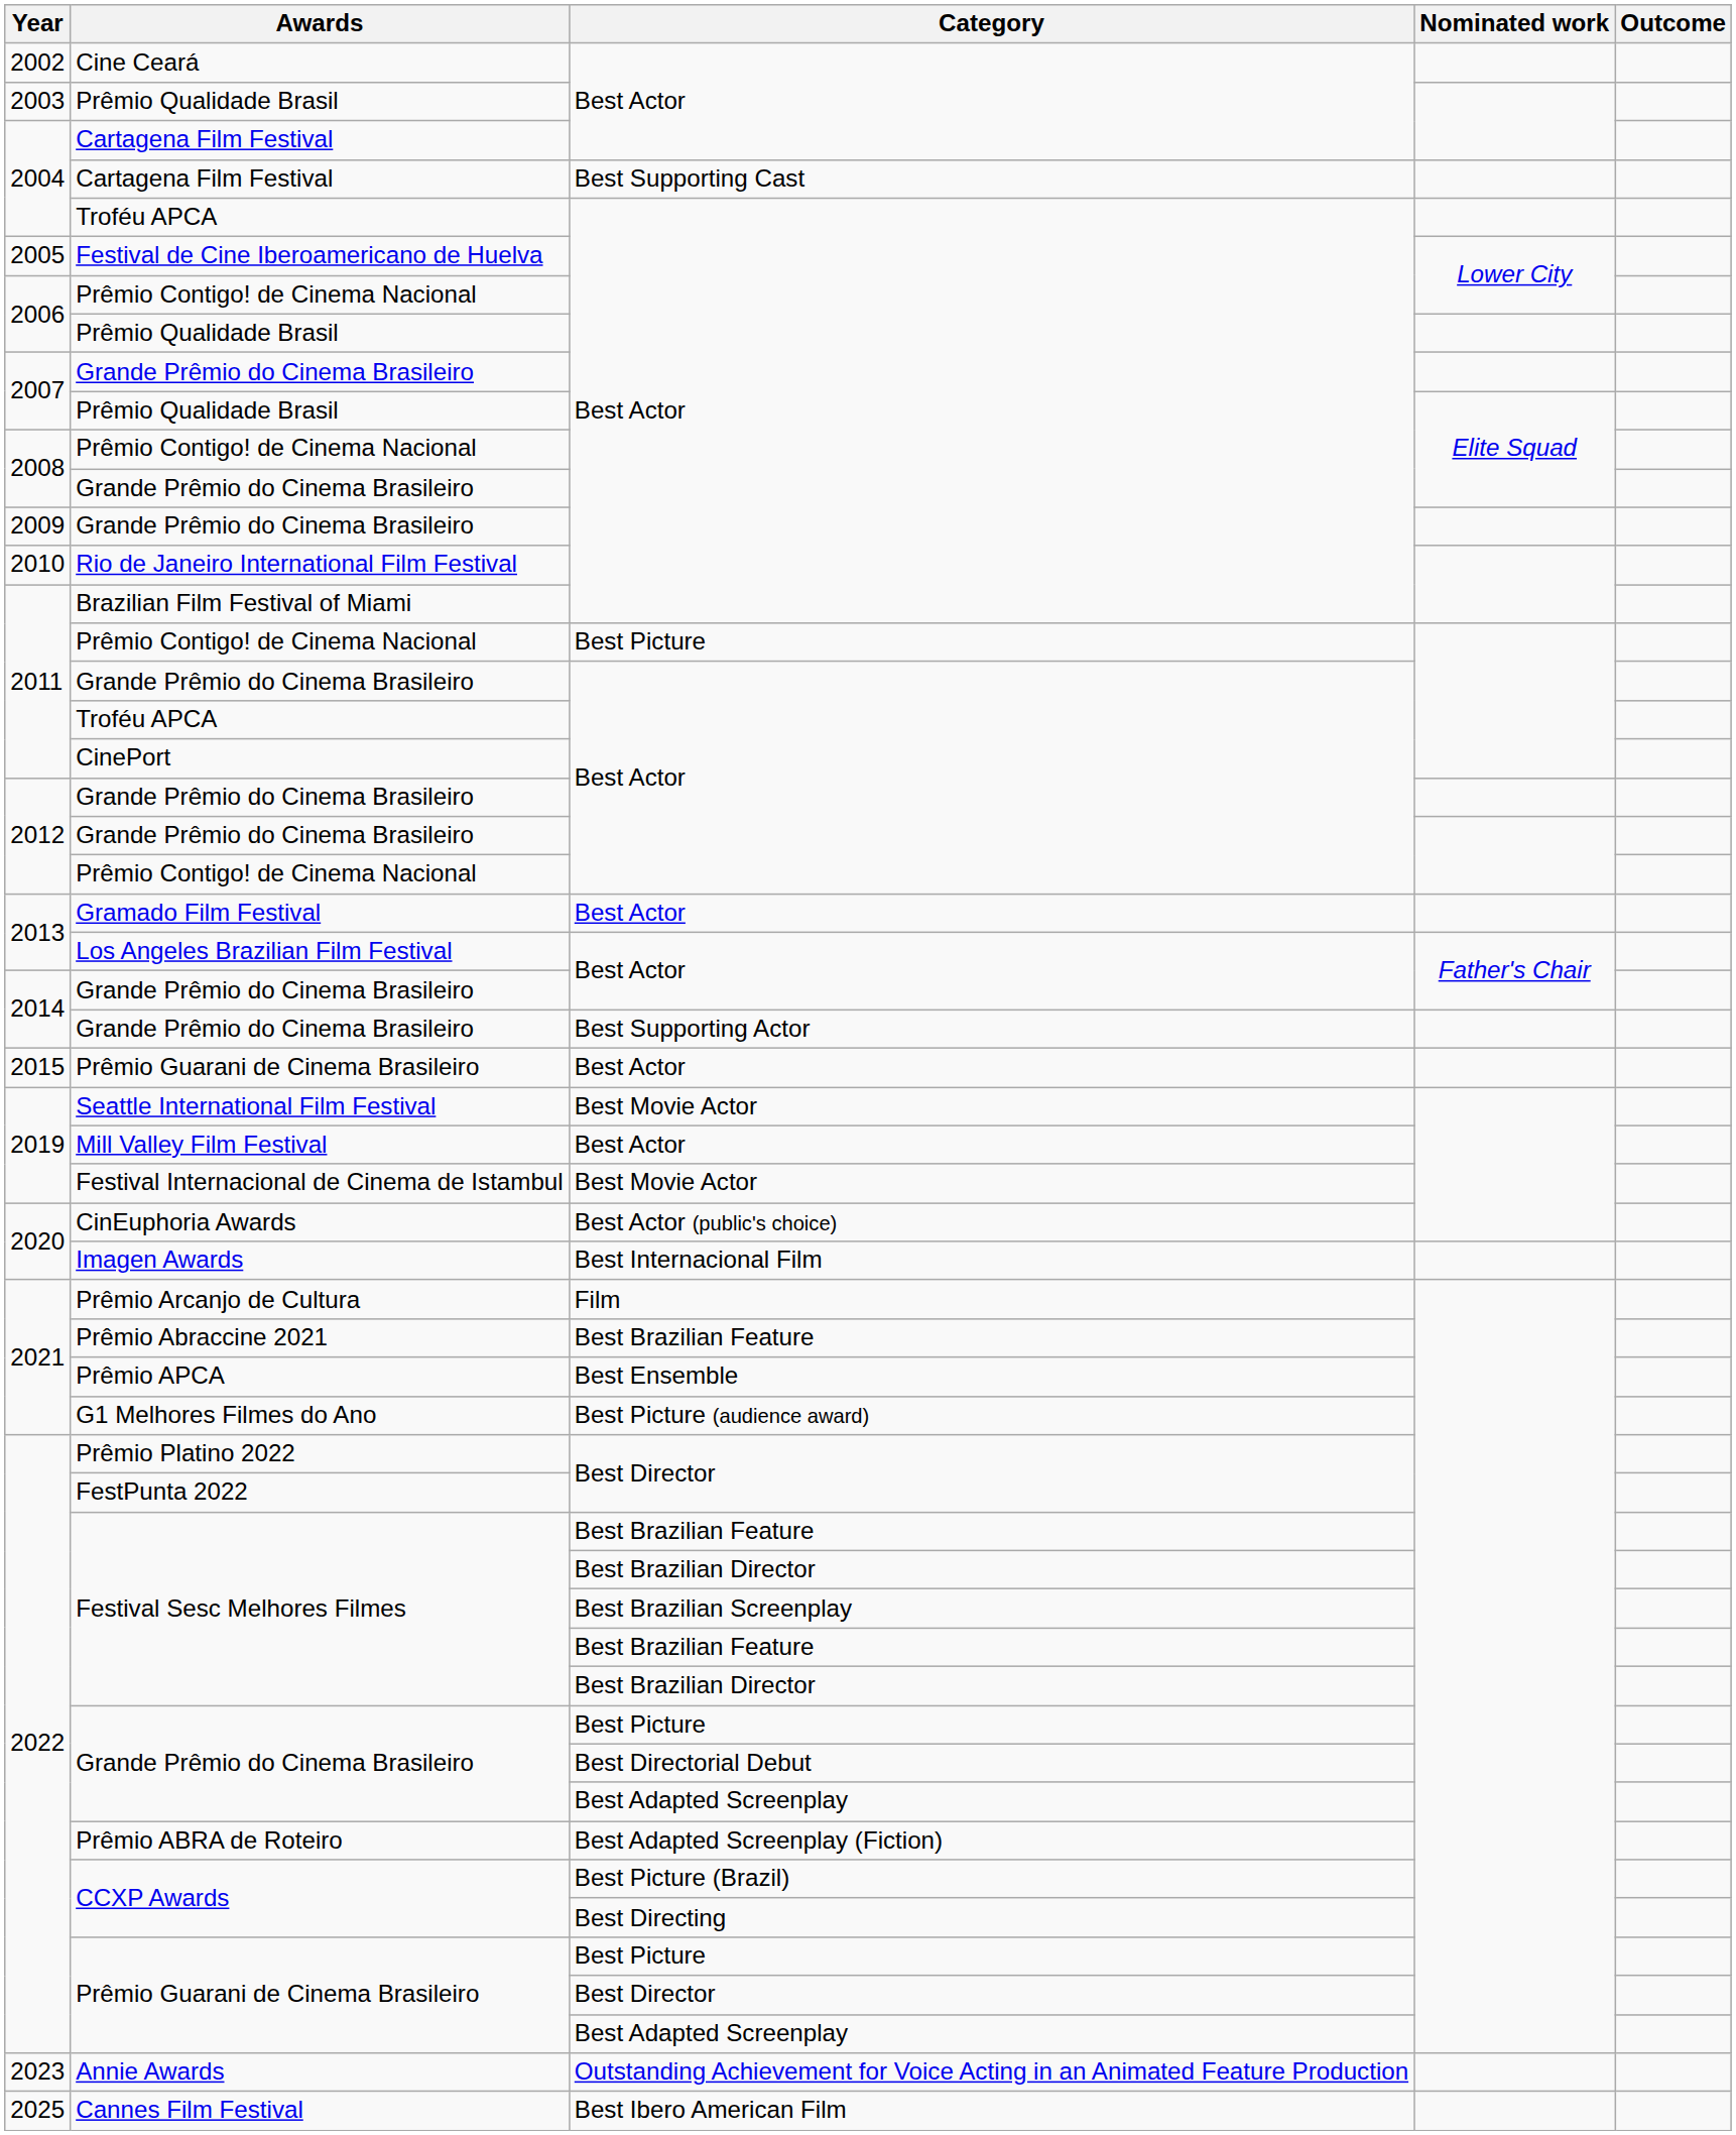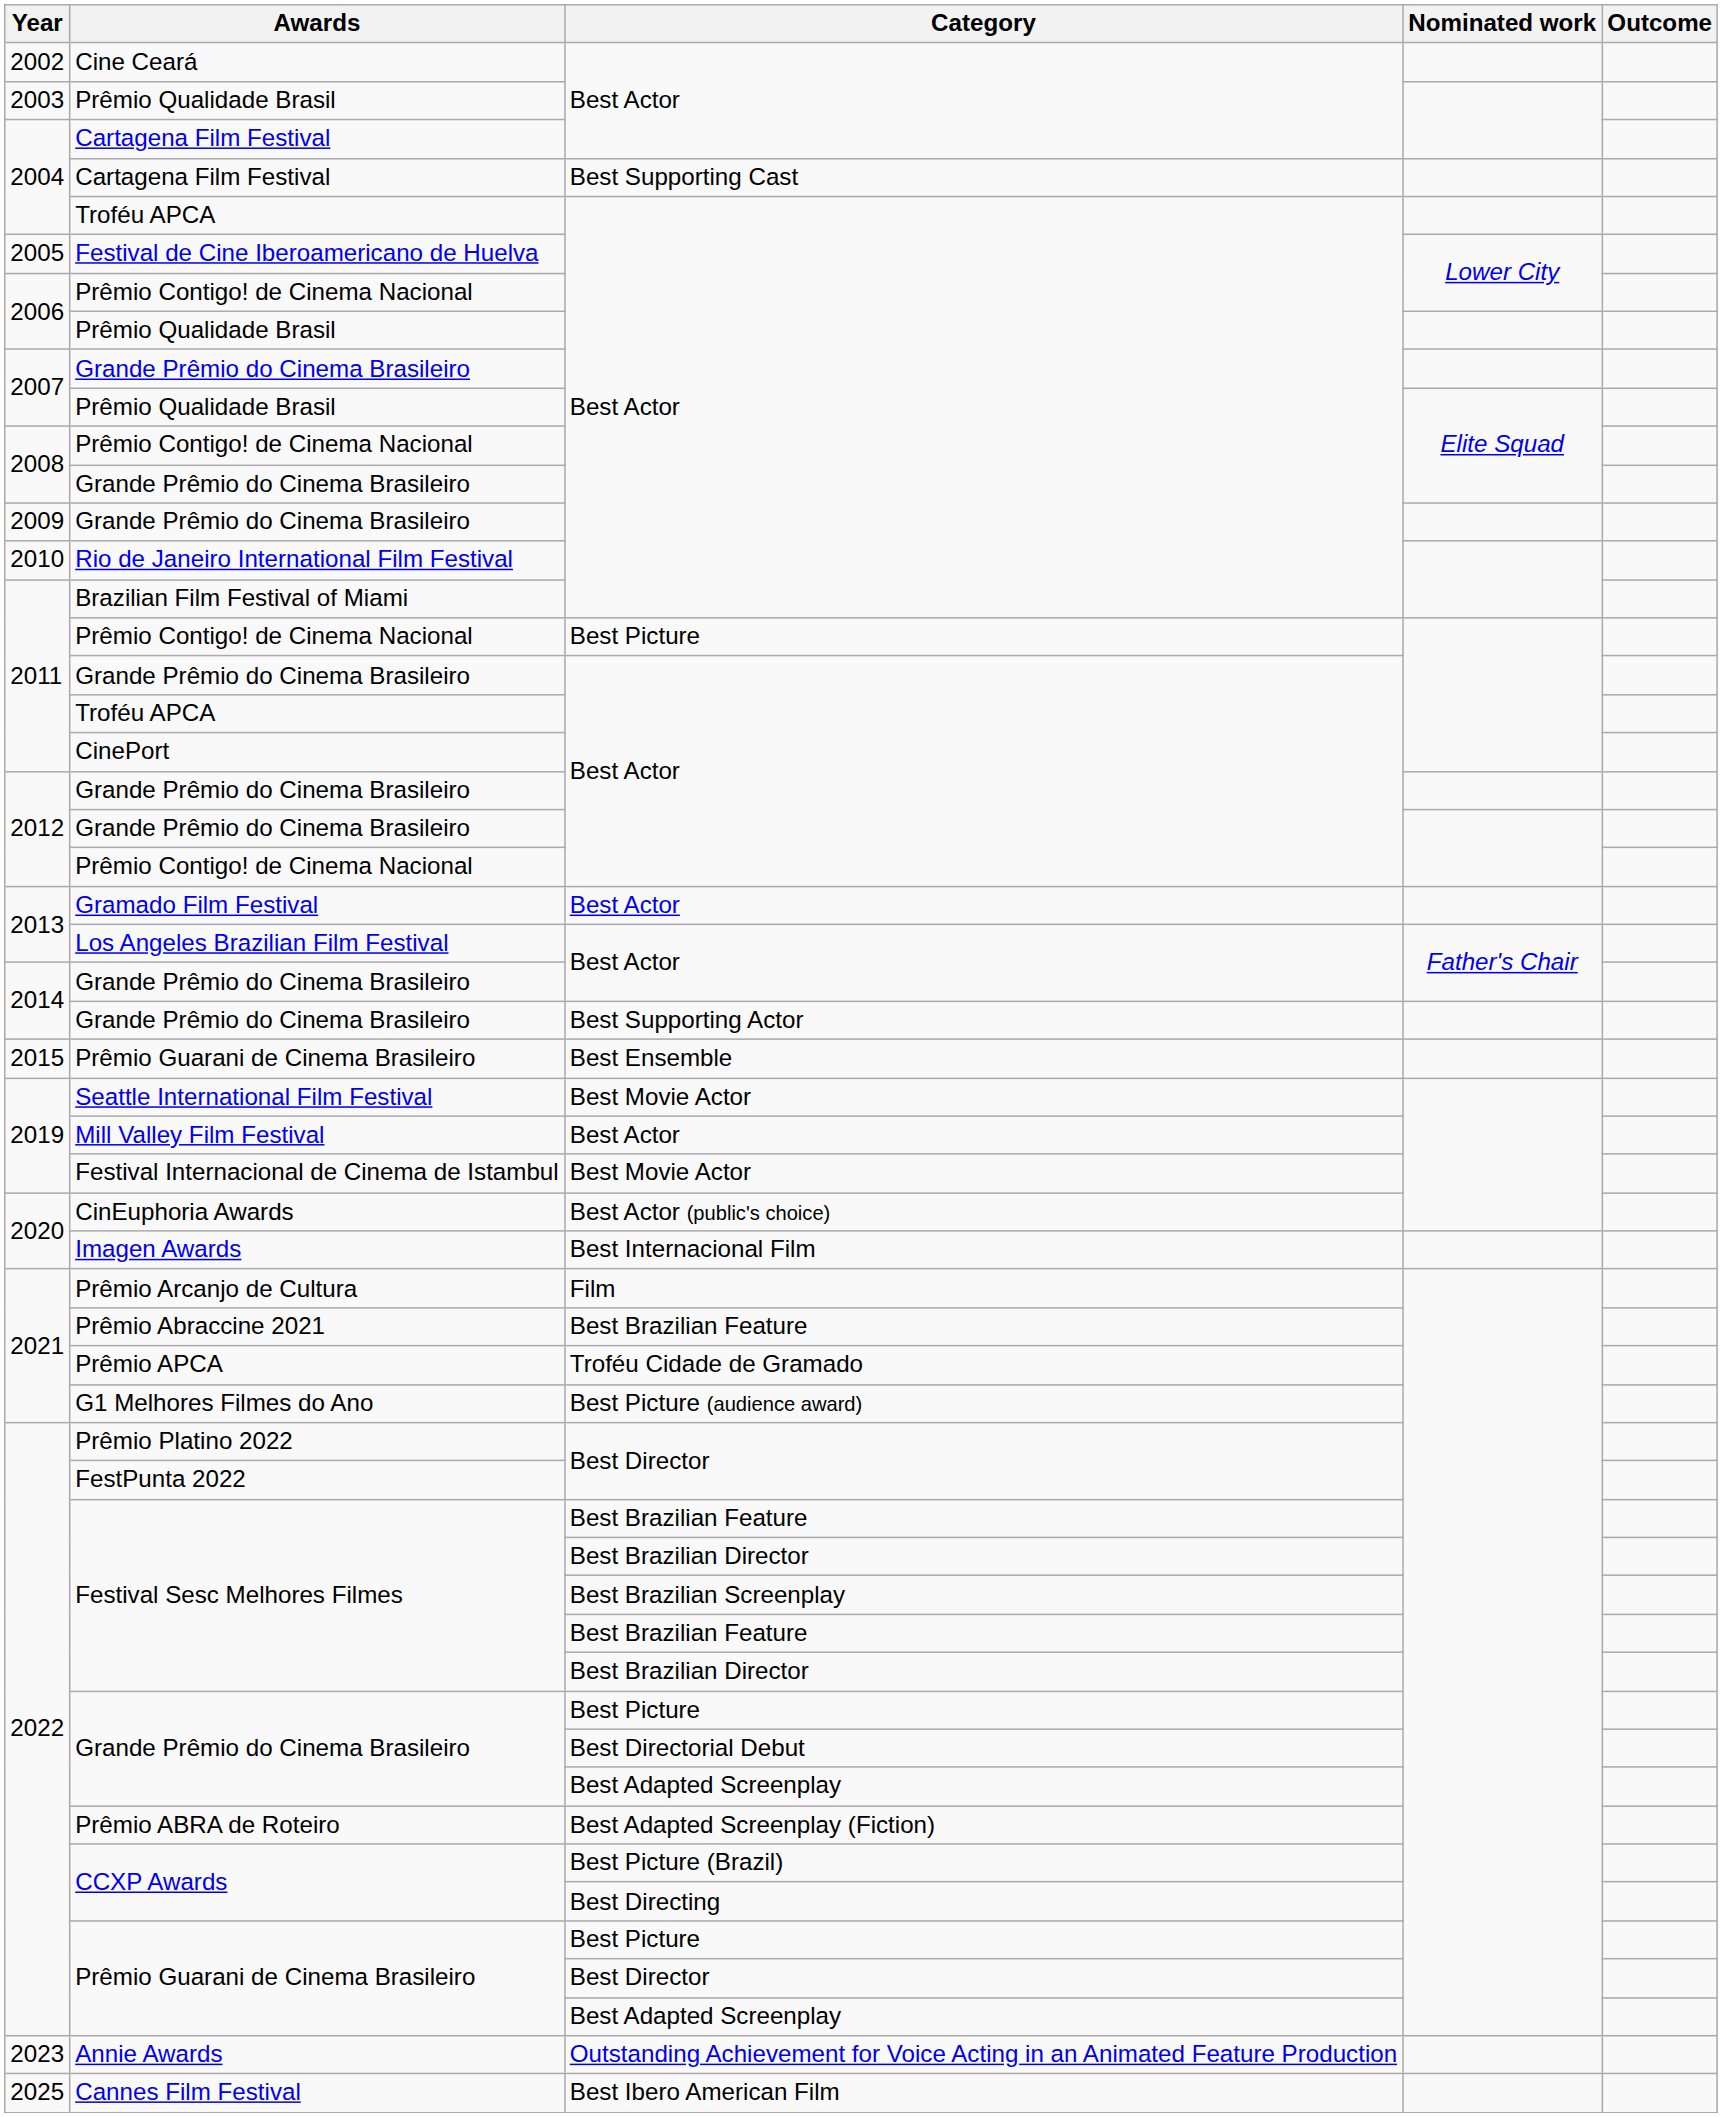2015 / Prêmio Guarani de Cinema Brasileiro | Category: Best Actor -> Best Ensemble
Prêmio APCA | Category: Best Ensemble -> Troféu Cidade de Gramado
